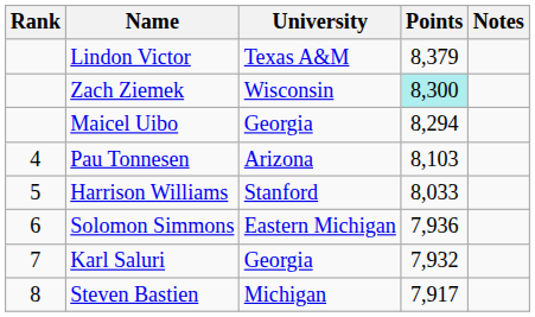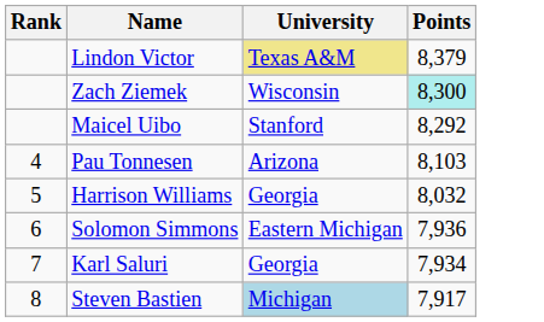- column: Notes
Lindon Victor | University: no background -> khaki background
Maicel Uibo | University: Georgia -> Stanford
Maicel Uibo | Points: 8,294 -> 8,292
Harrison Williams | University: Stanford -> Georgia
Harrison Williams | Points: 8,033 -> 8,032
Karl Saluri | Points: 7,932 -> 7,934
Steven Bastien | University: no background -> lightblue background
